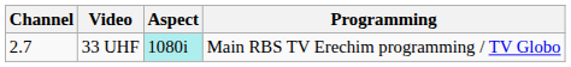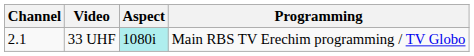33 UHF | Channel: 2.7 -> 2.1
